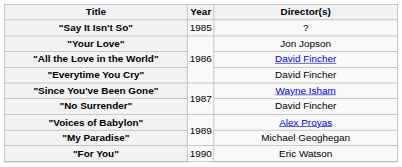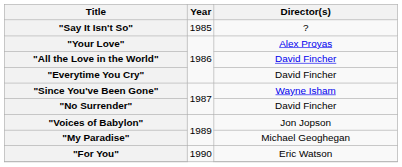"Your Love" | Director(s): Jon Jopson -> Alex Proyas
"Voices of Babylon" | Director(s): Alex Proyas -> Jon Jopson
